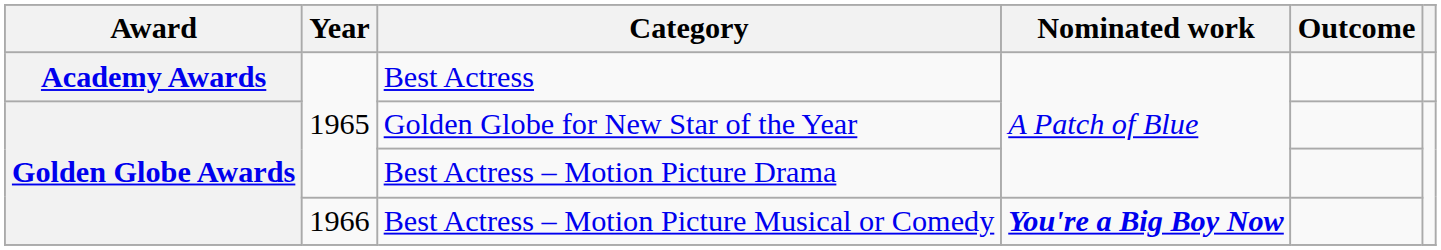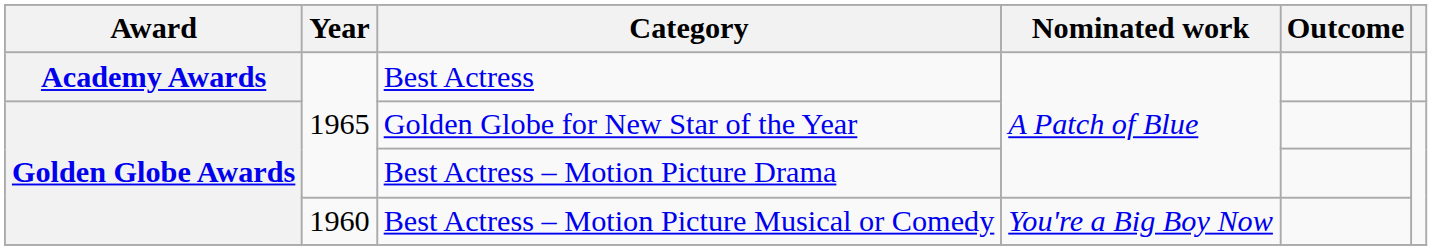Best Actress – Motion Picture Musical or Comedy | Year: 1966 -> 1960
Best Actress – Motion Picture Musical or Comedy | Nominated work: bold -> normal
